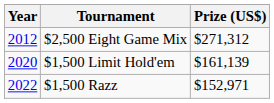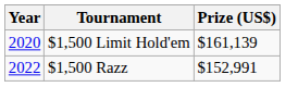- row: 2012 | $2,500 Eight Game Mix | $271,312
$1,500 Razz | Prize (US$): $152,971 -> $152,991
